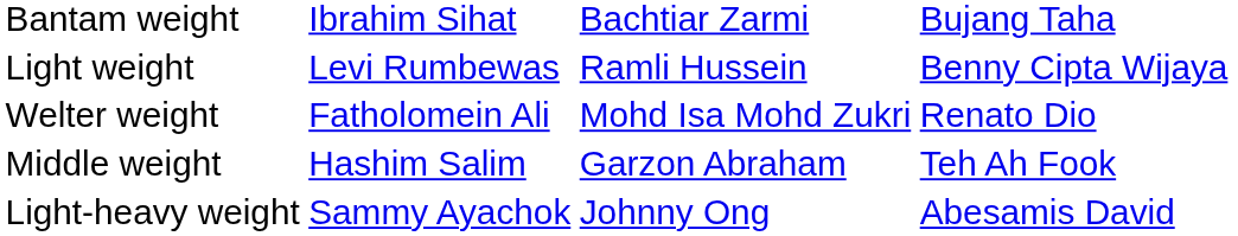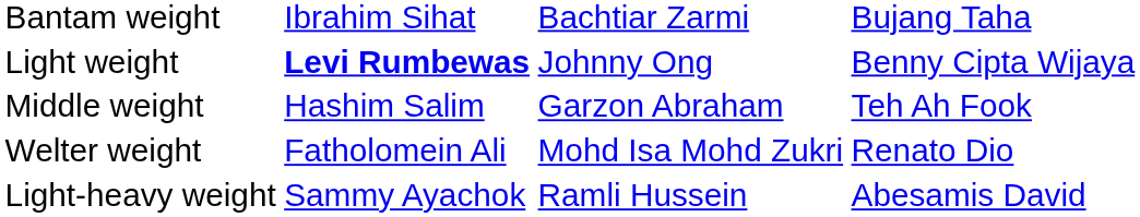Light weight | column 2: normal -> bold
Light weight | column 3: Ramli Hussein -> Johnny Ong
rows swapped: Welter weight <-> Middle weight
Light-heavy weight | column 3: Johnny Ong -> Ramli Hussein
